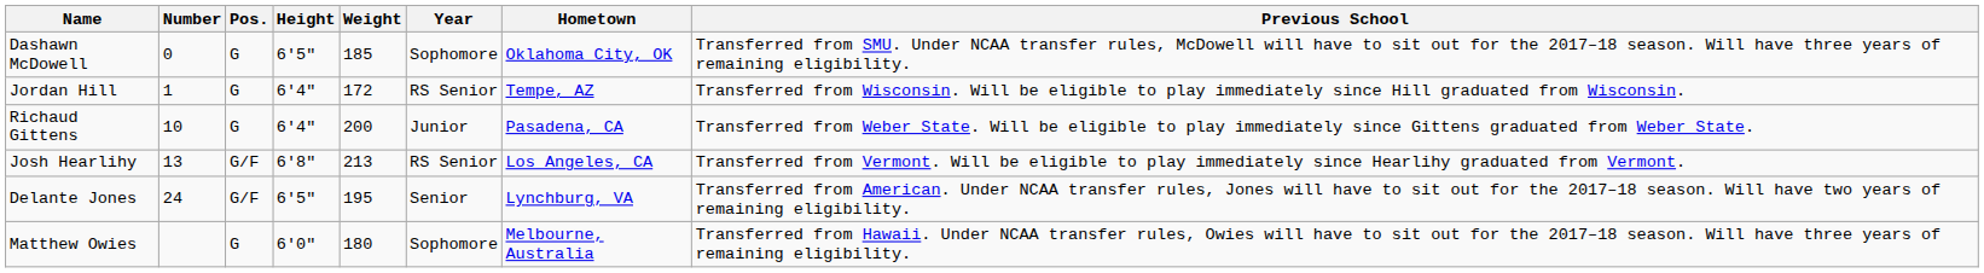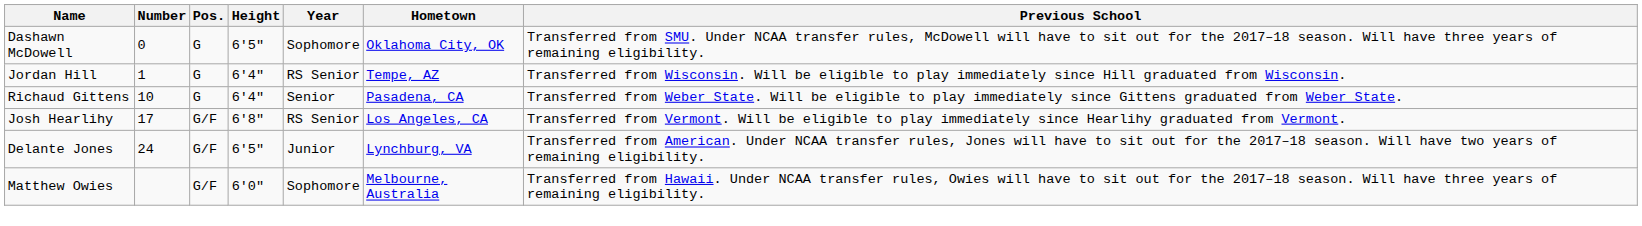- column: Weight | 185 | 172 | 200 | 213 | 195 | 180
Richaud Gittens | Year: Junior -> Senior
Josh Hearlihy | Number: 13 -> 17
Delante Jones | Year: Senior -> Junior
Matthew Owies | Pos.: G -> G/F
